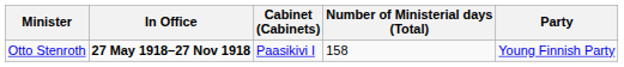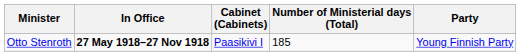Otto Stenroth | Number of Ministerial days (Total): 158 -> 185
